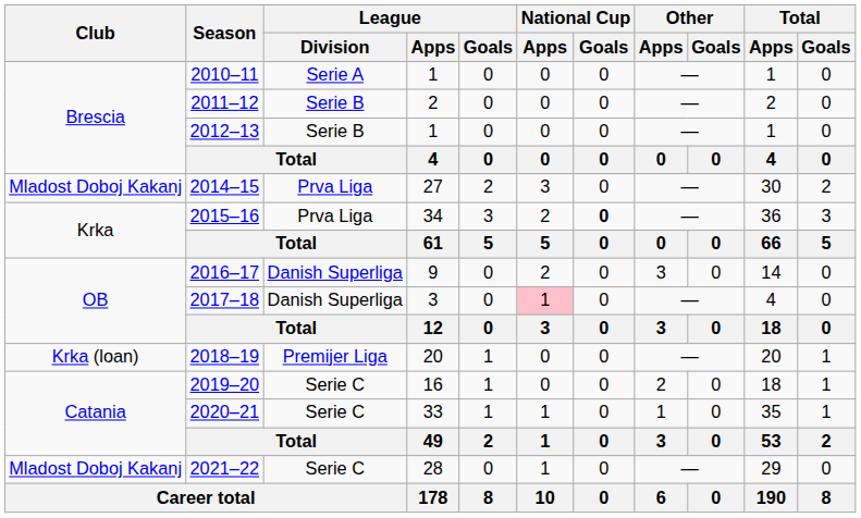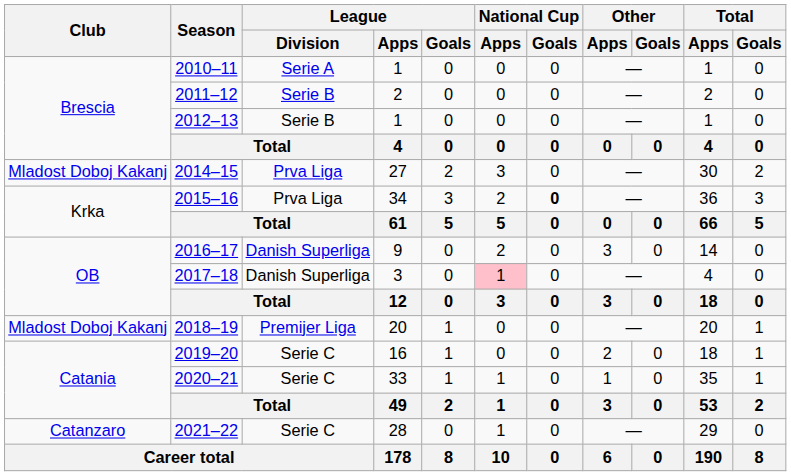2018–19 | Club: Krka (loan) -> Mladost Doboj Kakanj
2021–22 | Club: Mladost Doboj Kakanj -> Catanzaro
